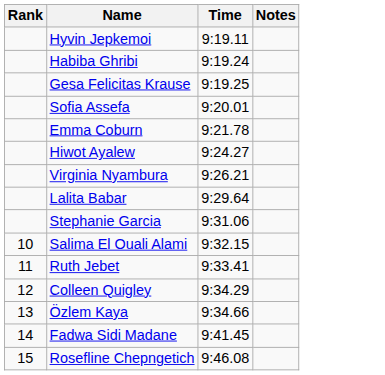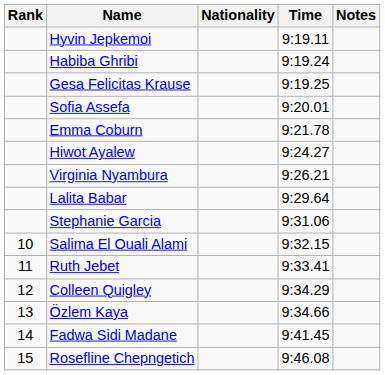+ column: Nationality
